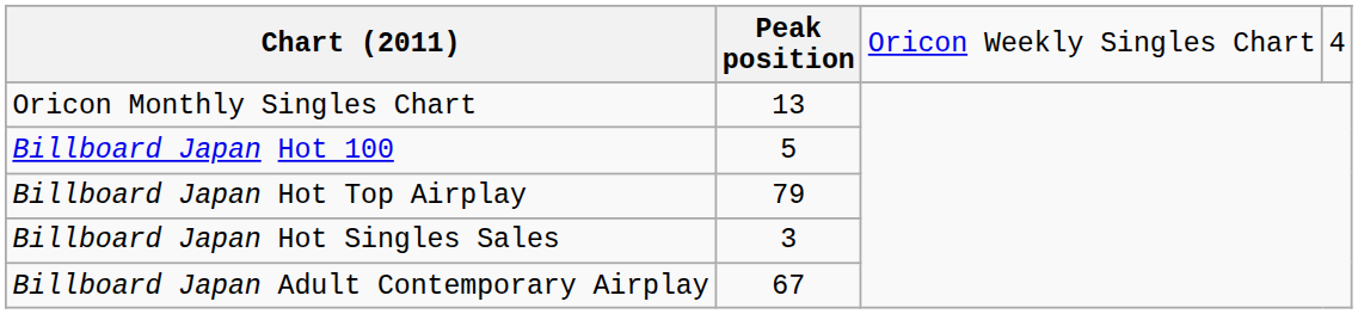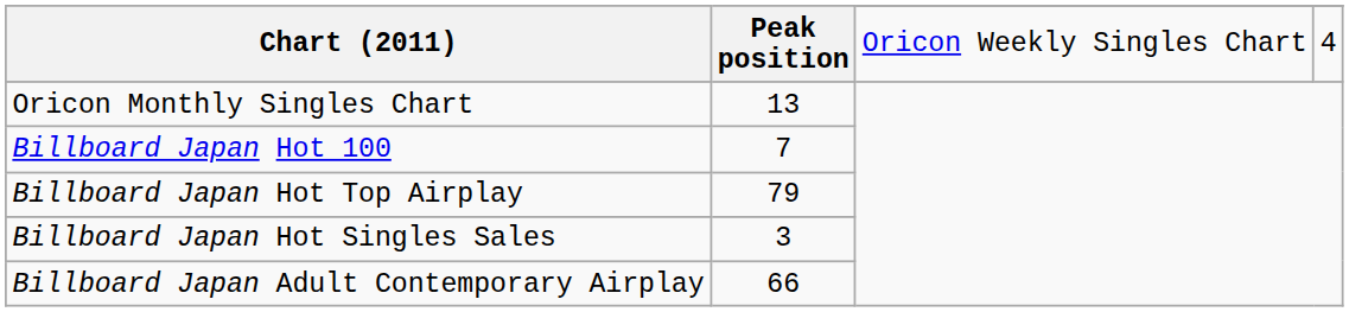Billboard Japan Hot 100 | Peak position: 5 -> 7
Billboard Japan Adult Contemporary Airplay | Peak position: 67 -> 66
